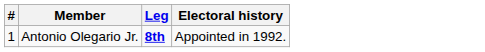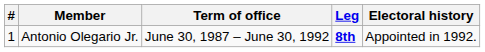+ column: Term of office | June 30, 1987 – June 30, 1992
